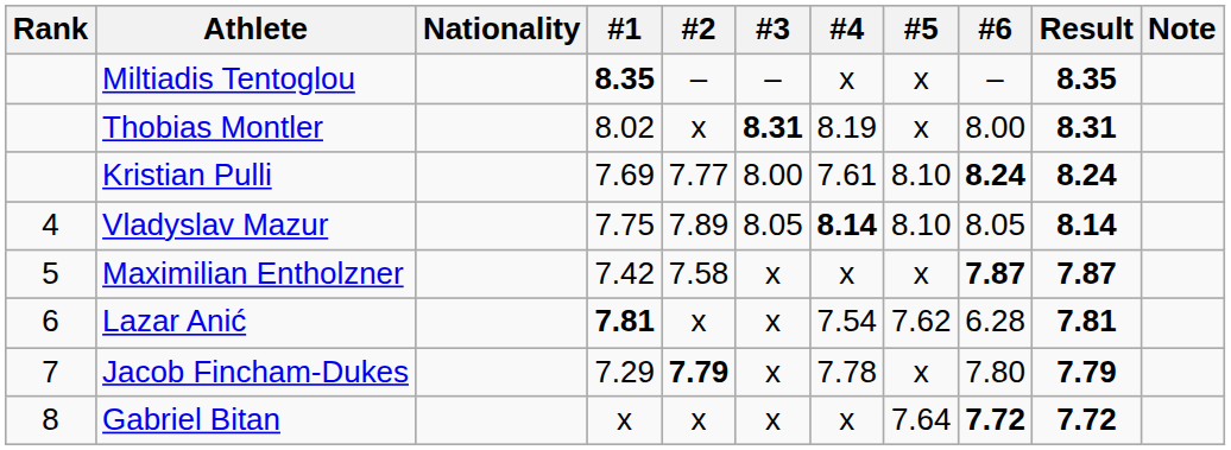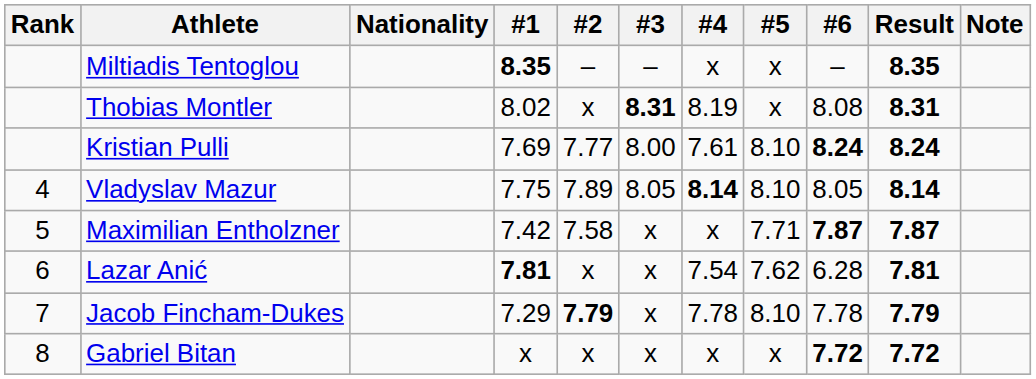Thobias Montler | #6: 8.00 -> 8.08
Maximilian Entholzner | #5: x -> 7.71
Jacob Fincham-Dukes | #5: x -> 8.10
Jacob Fincham-Dukes | #6: 7.80 -> 7.78
Gabriel Bitan | #5: 7.64 -> x
